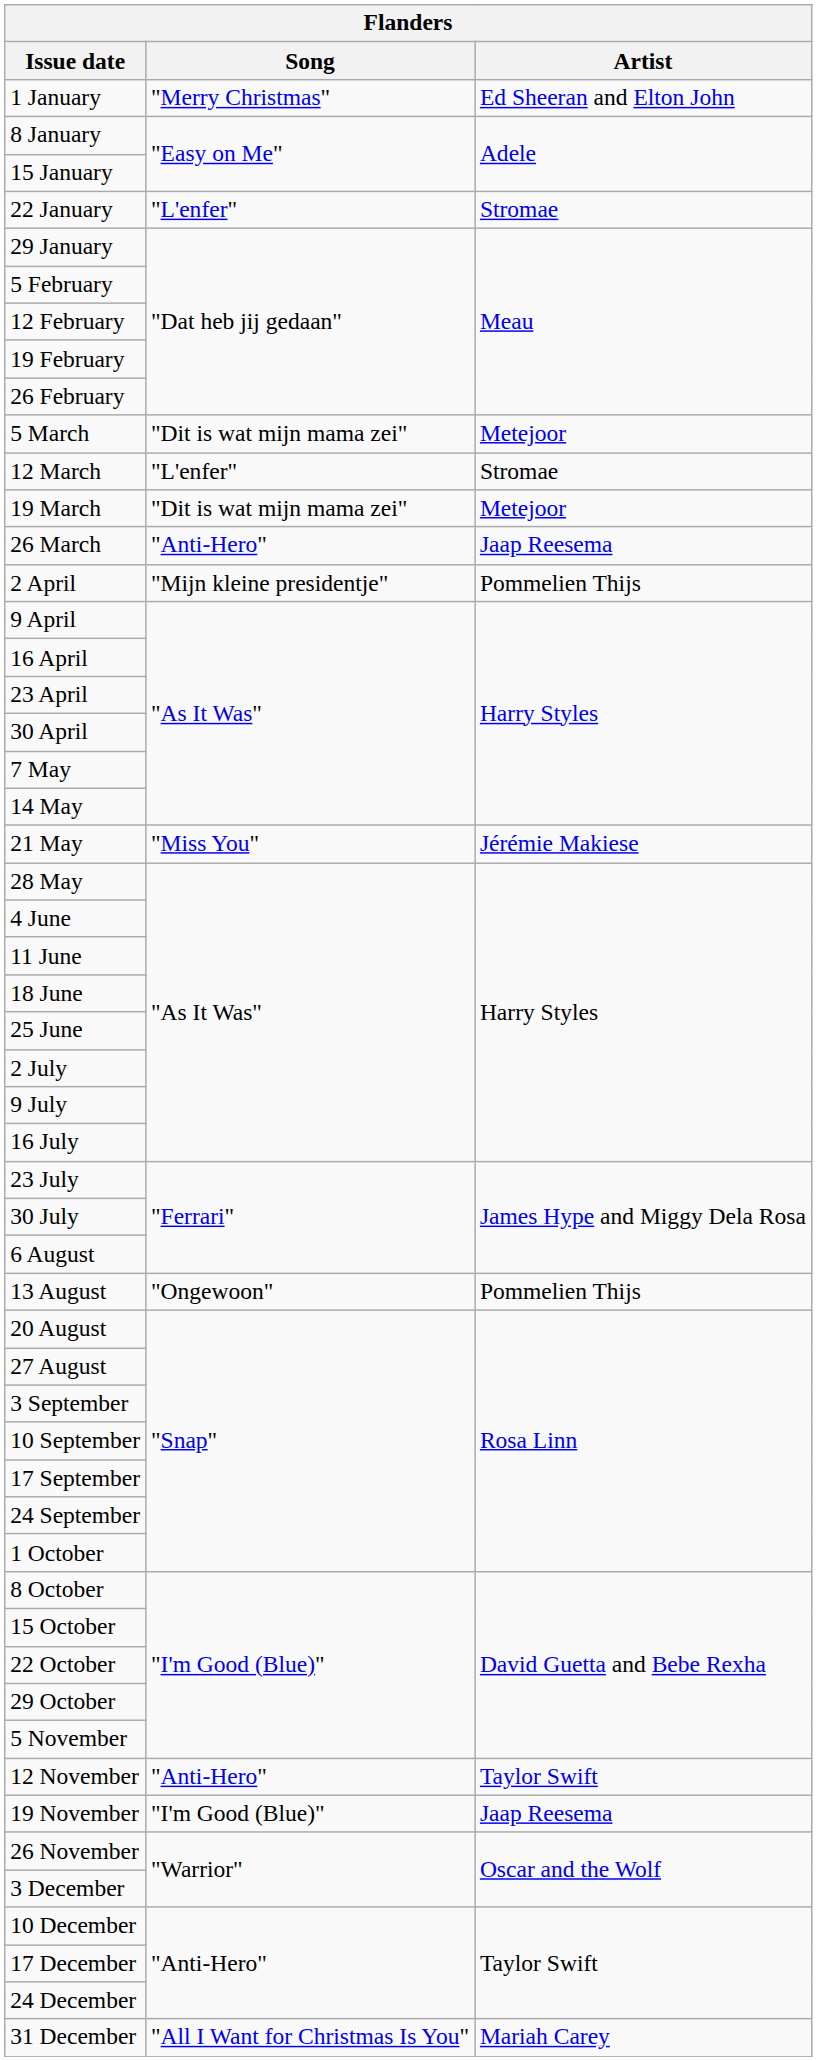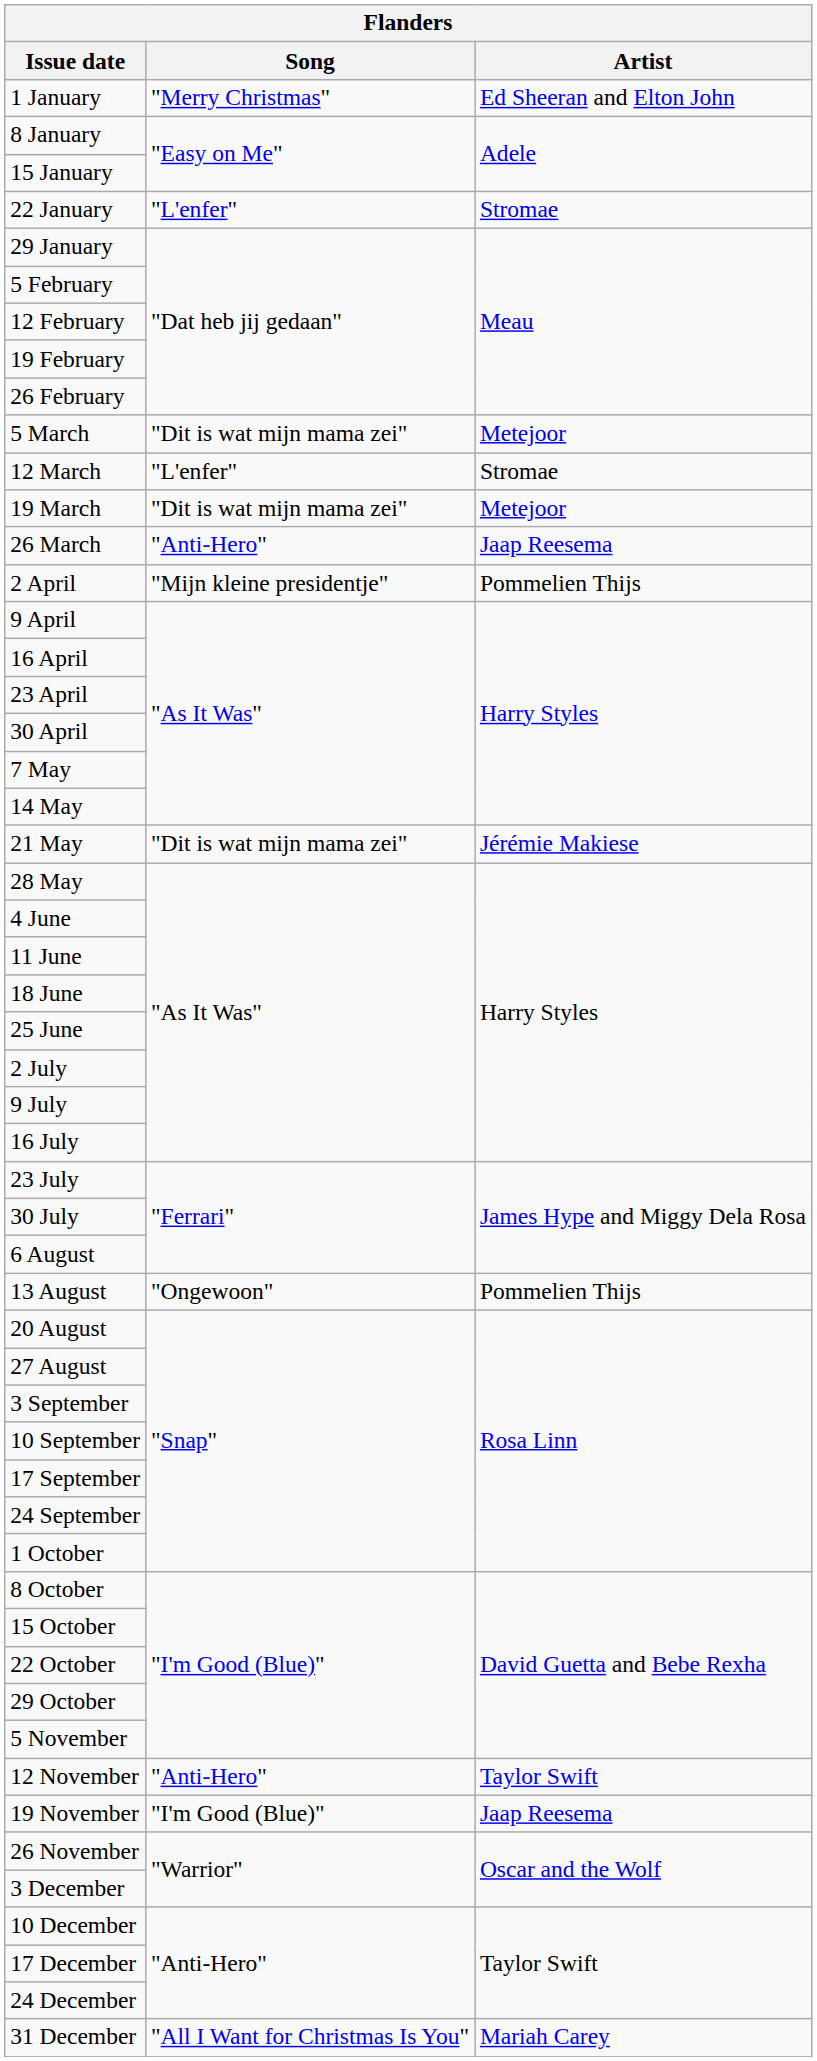21 May | Song: "Miss You" -> "Dit is wat mijn mama zei"
